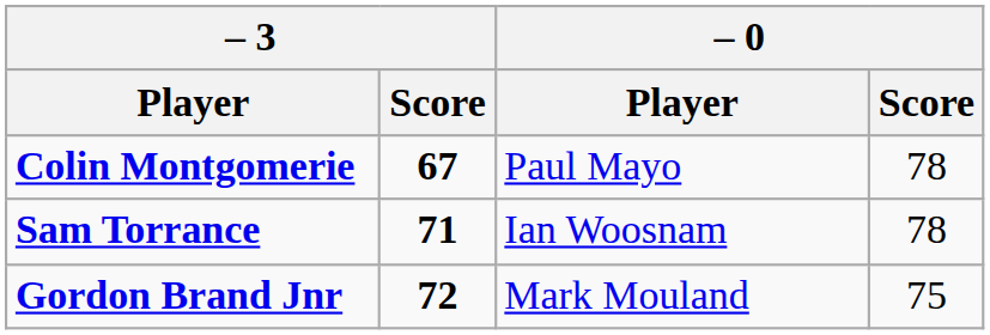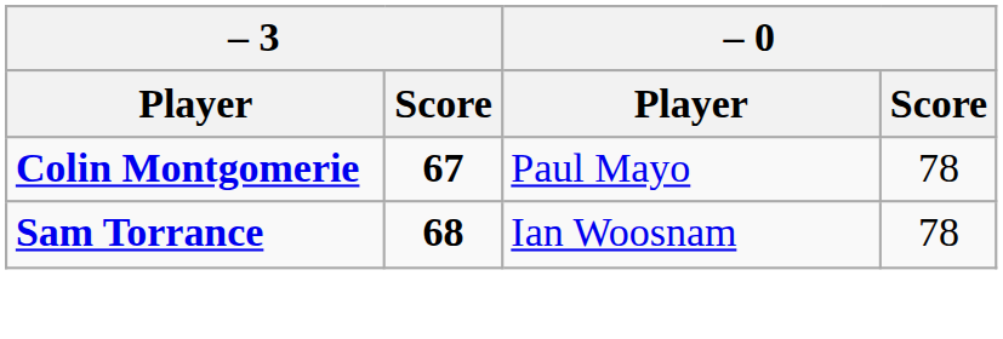Sam Torrance | – 3 / Score: 71 -> 68
- row: Gordon Brand Jnr | 72 | Mark Mouland | 75
